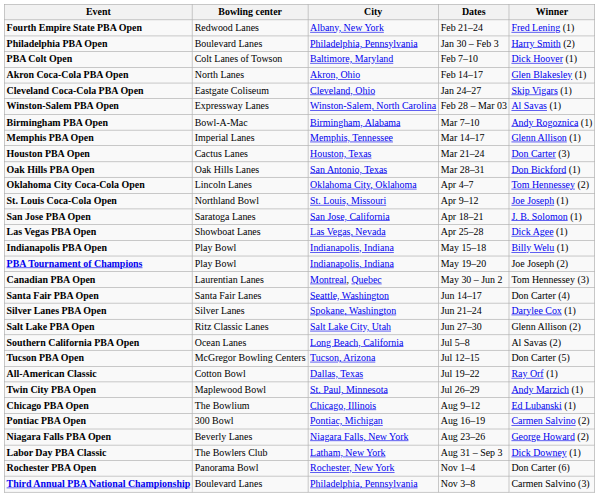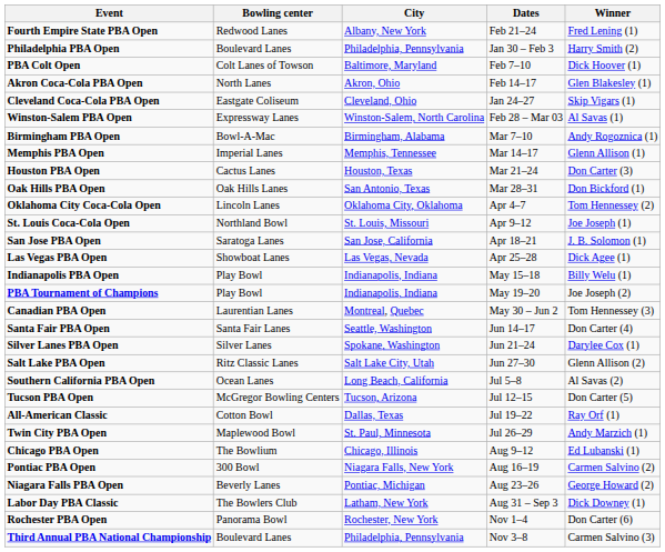Pontiac PBA Open | City: Pontiac, Michigan -> Niagara Falls, New York
Niagara Falls PBA Open | City: Niagara Falls, New York -> Pontiac, Michigan
